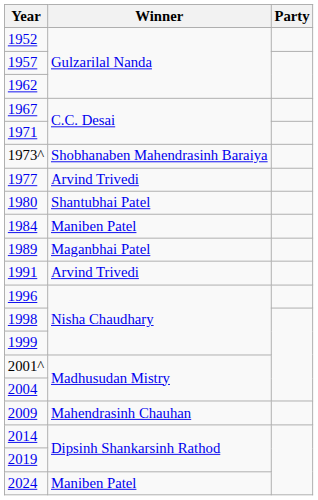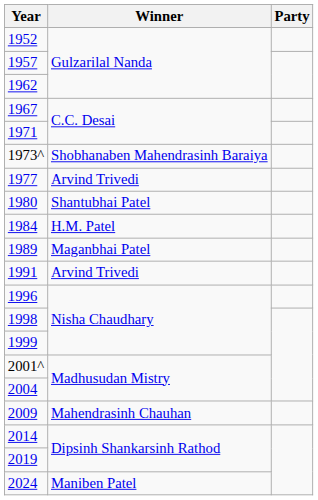1984 | Winner: Maniben Patel -> H.M. Patel
